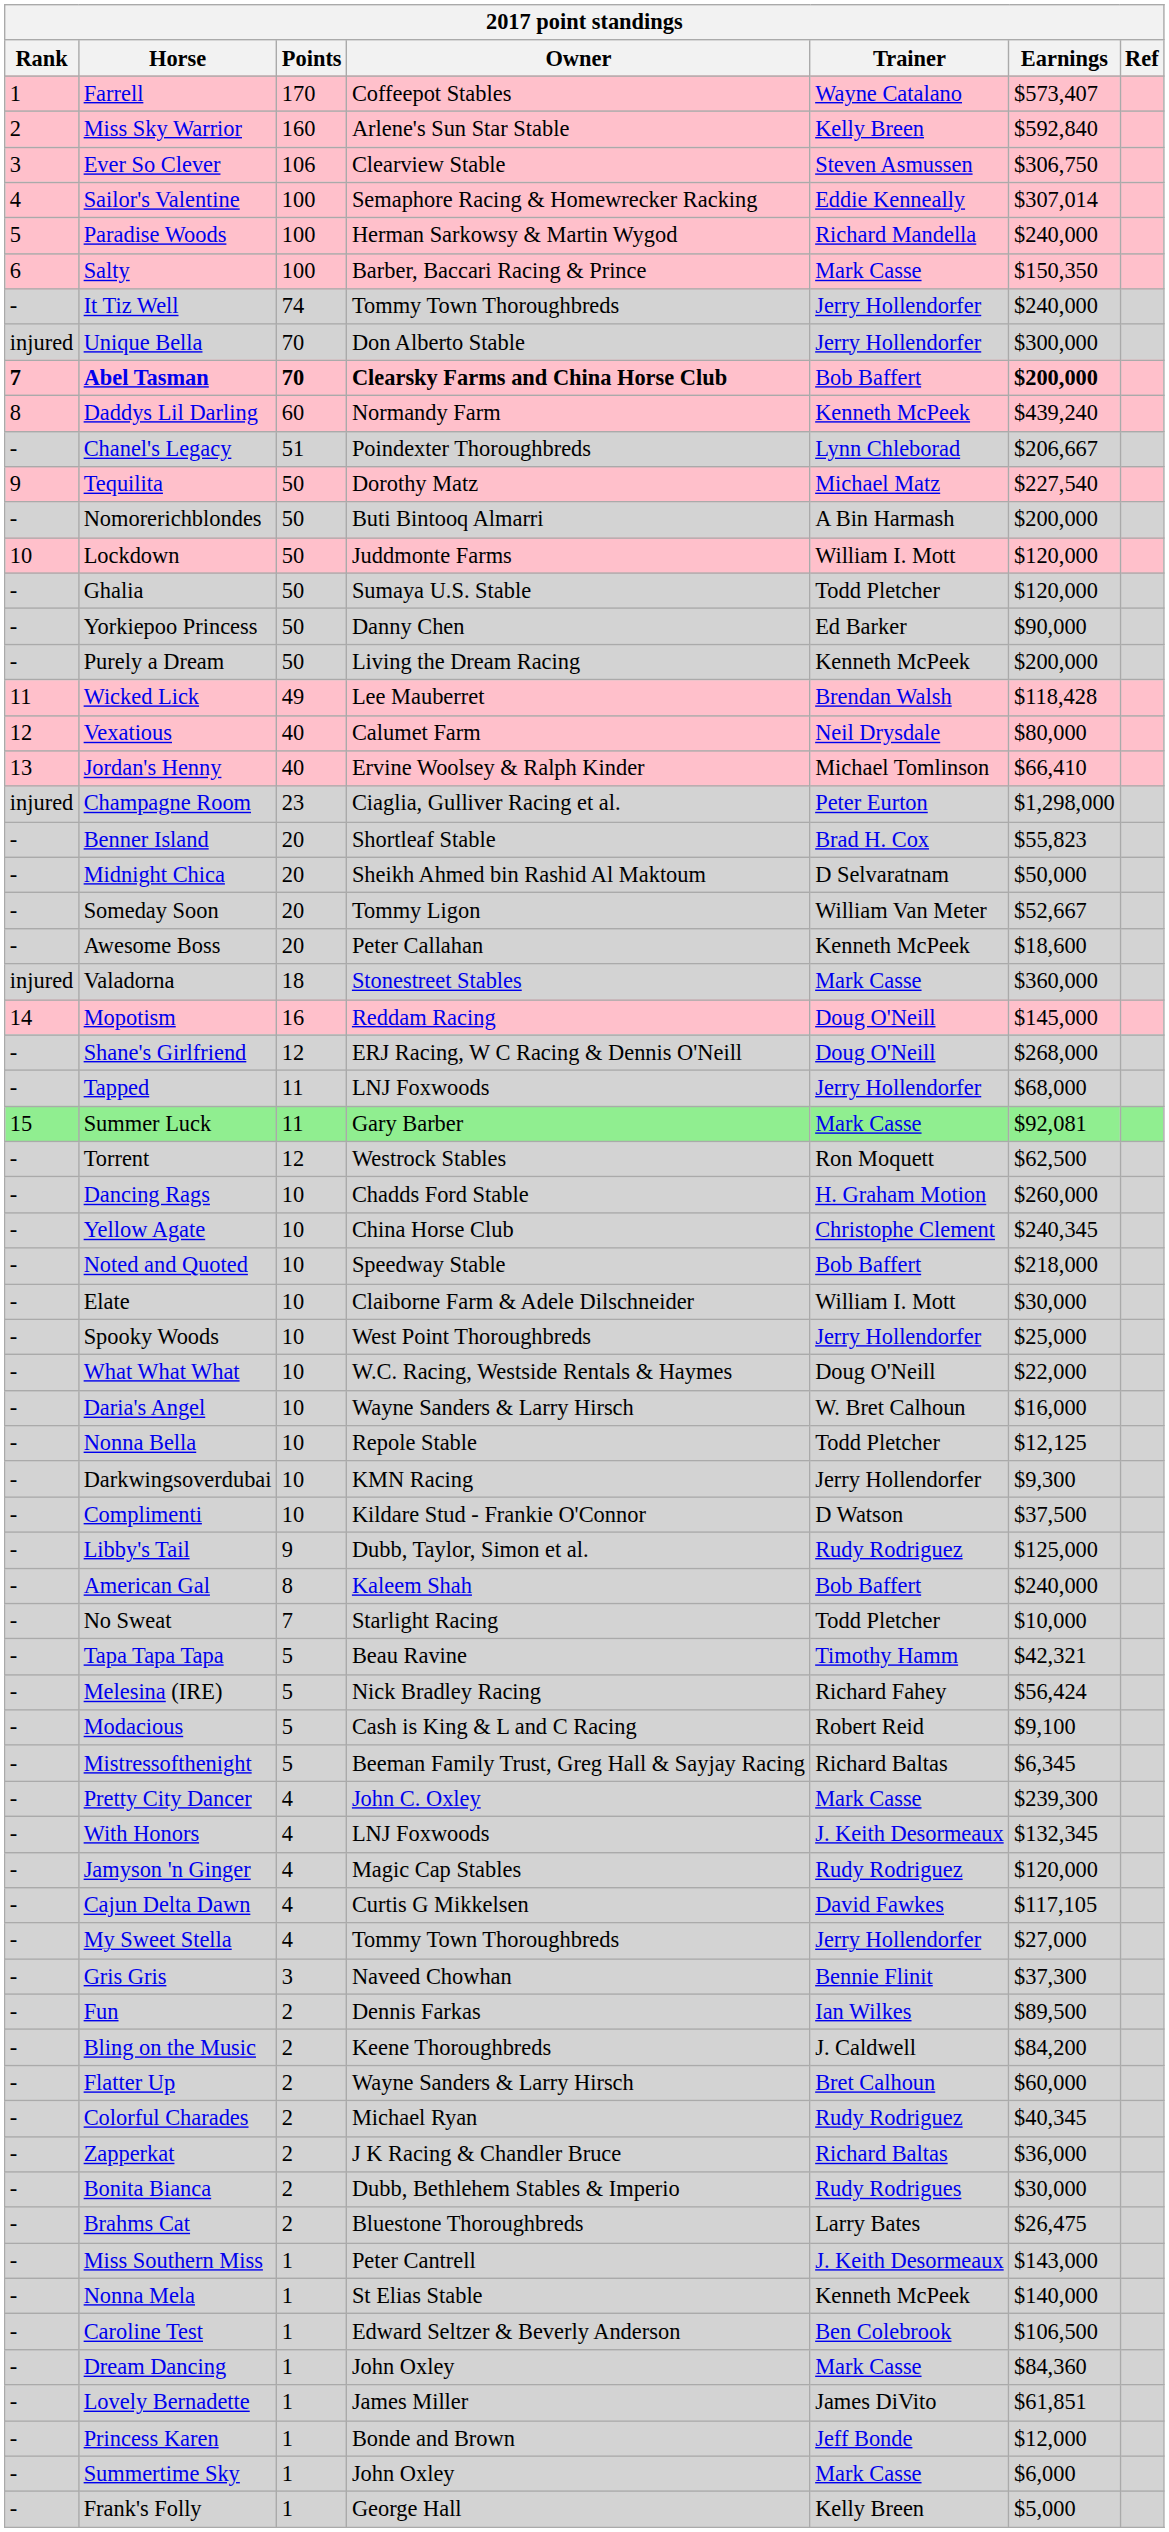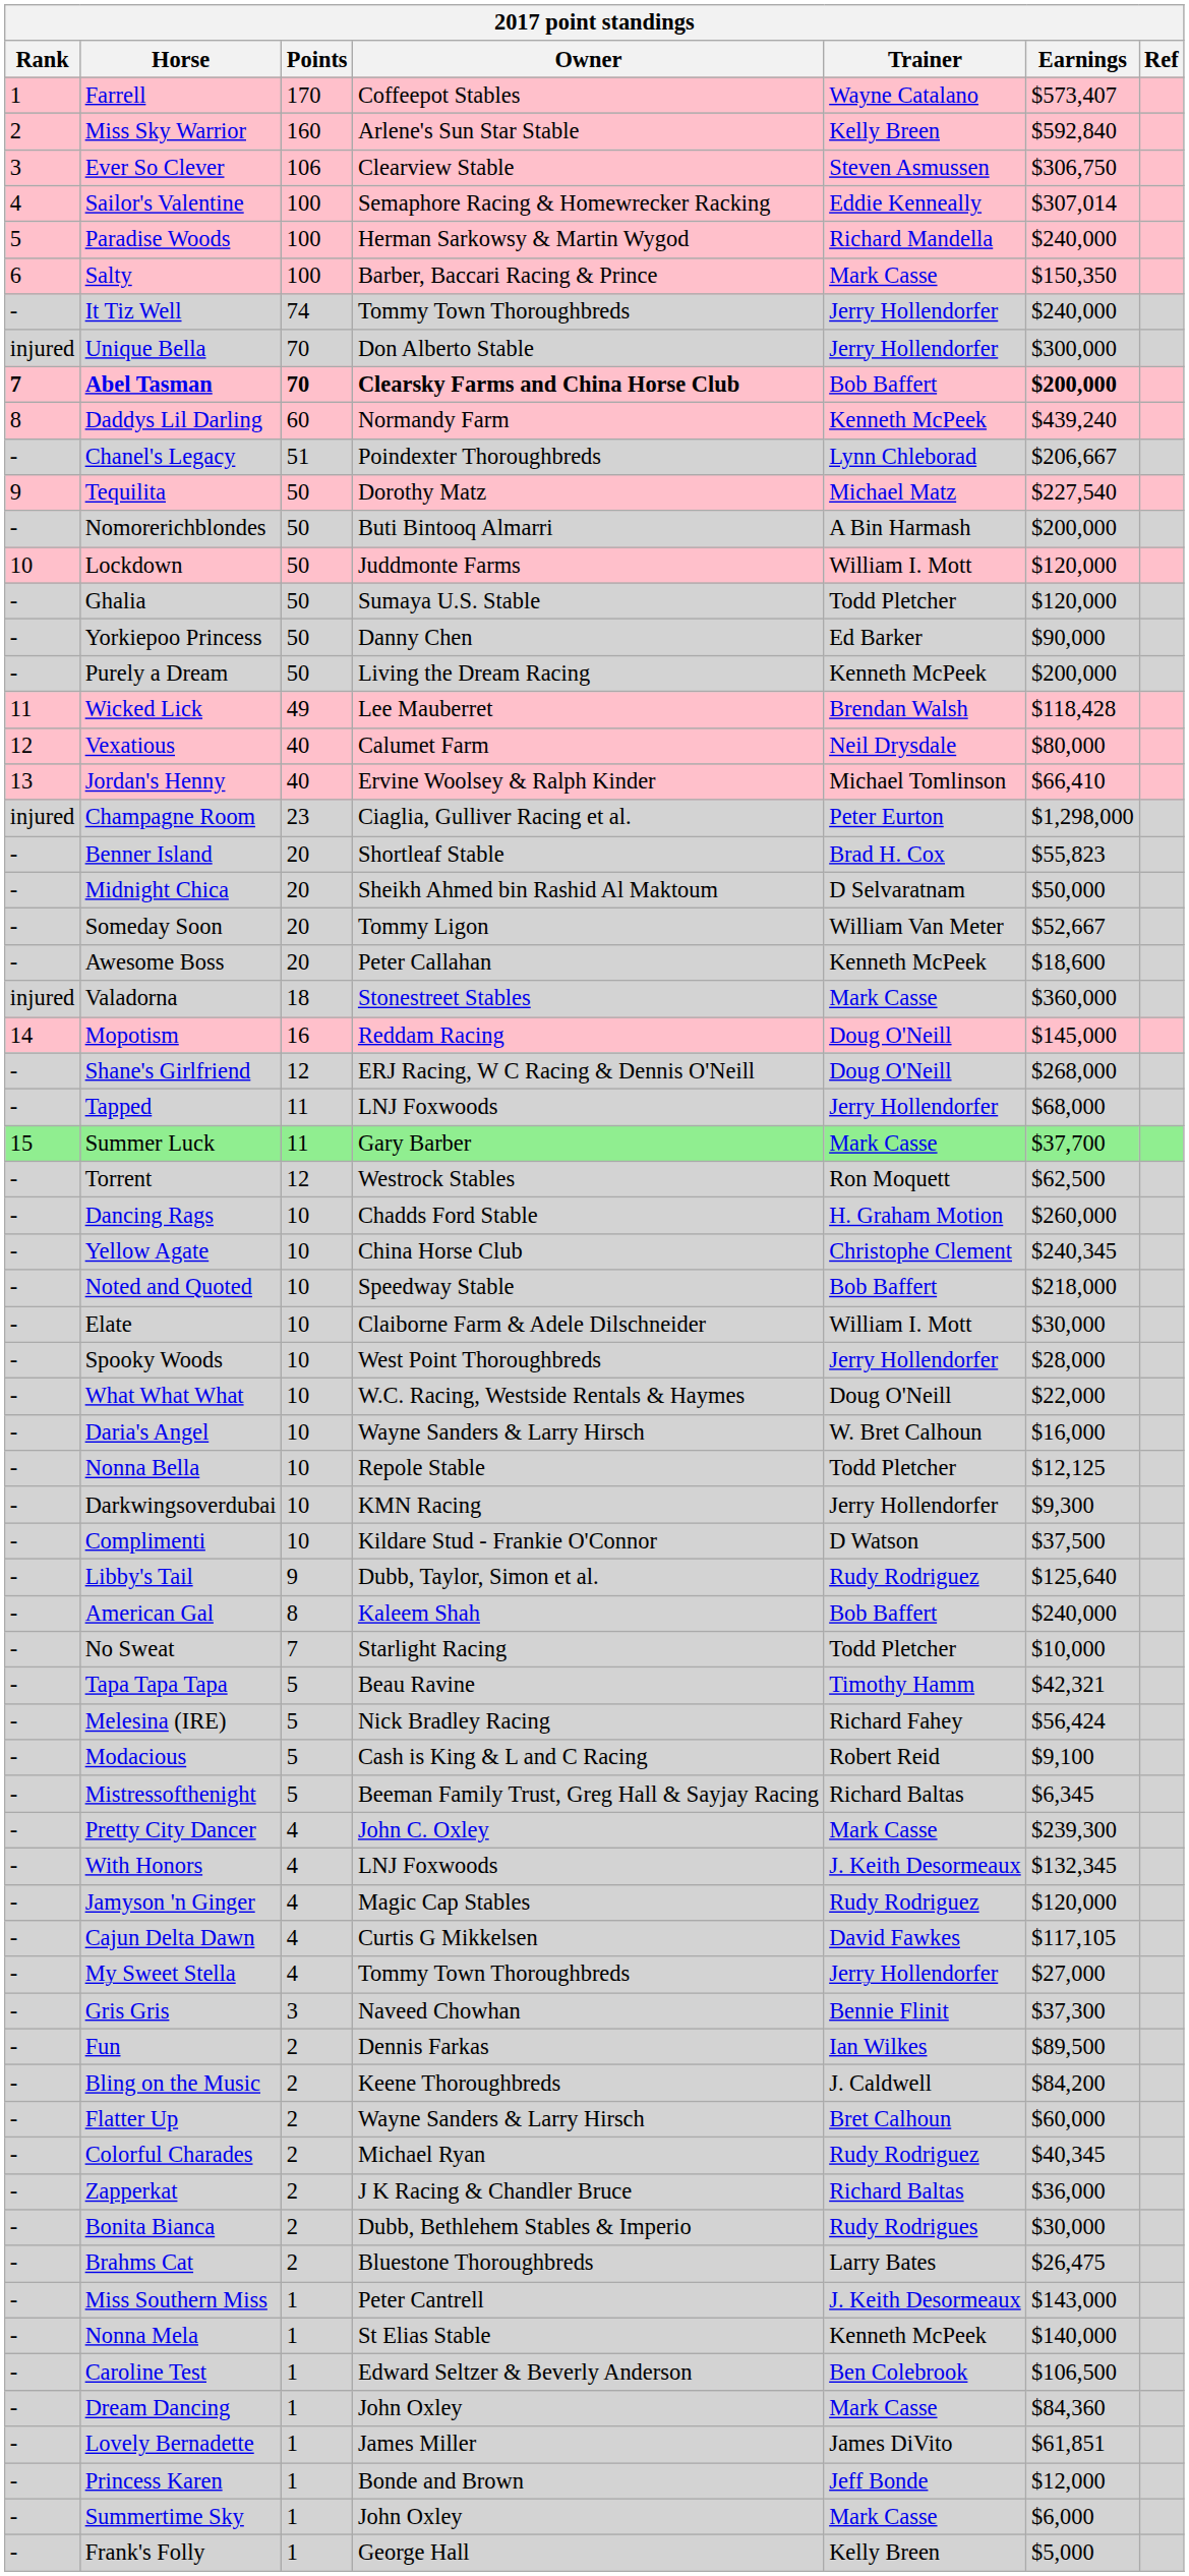Summer Luck | Earnings: $92,081 -> $37,700
Spooky Woods | Earnings: $25,000 -> $28,000
Libby's Tail | Earnings: $125,000 -> $125,640
